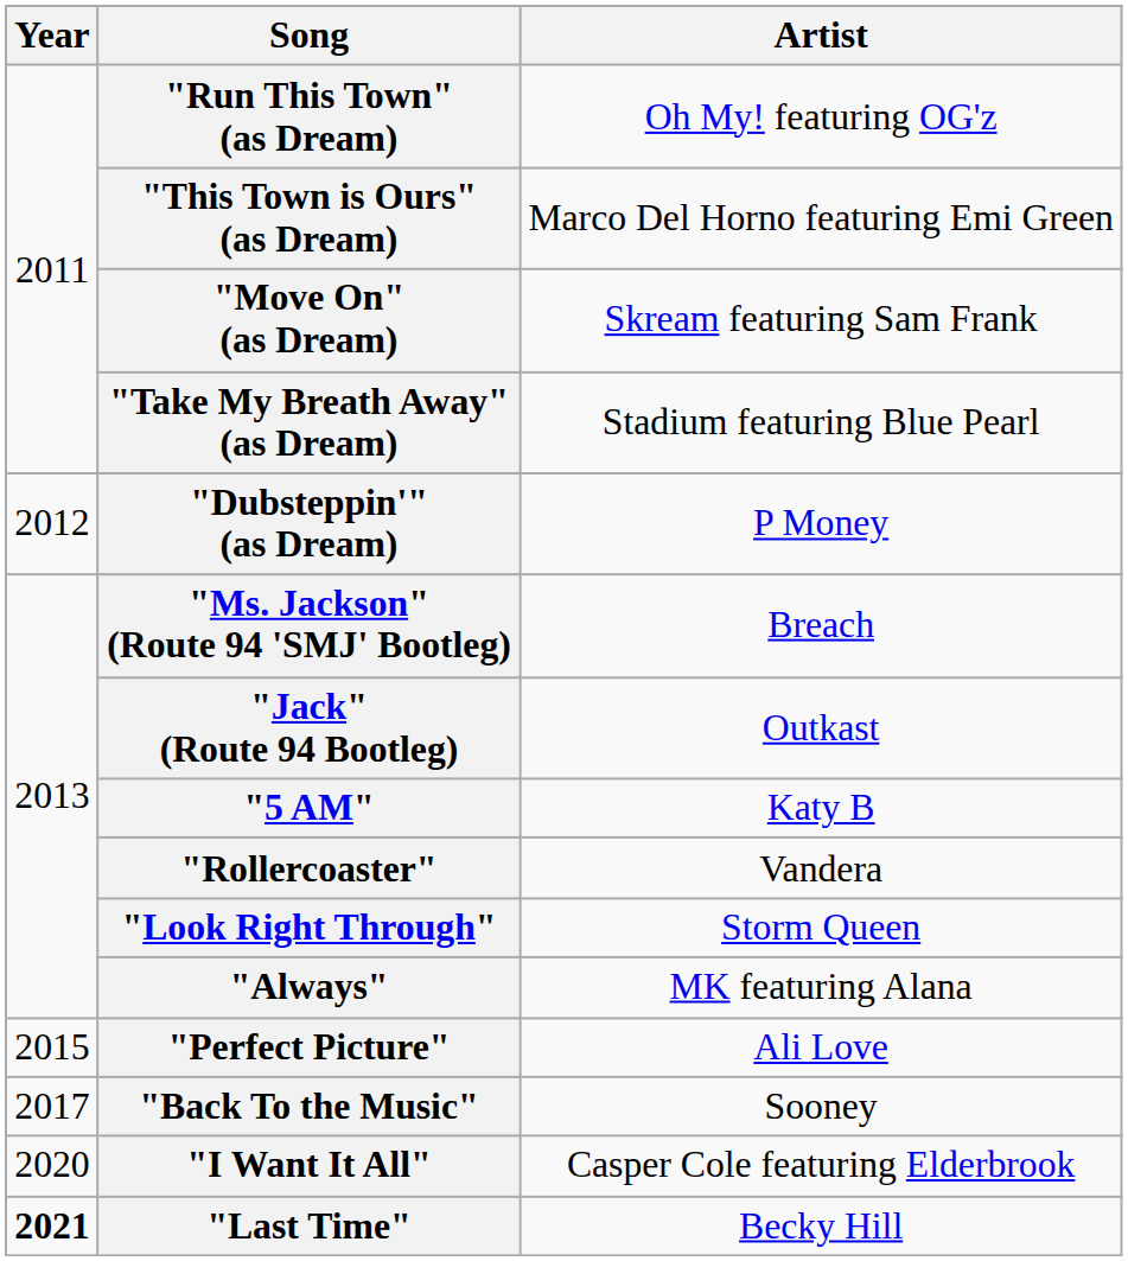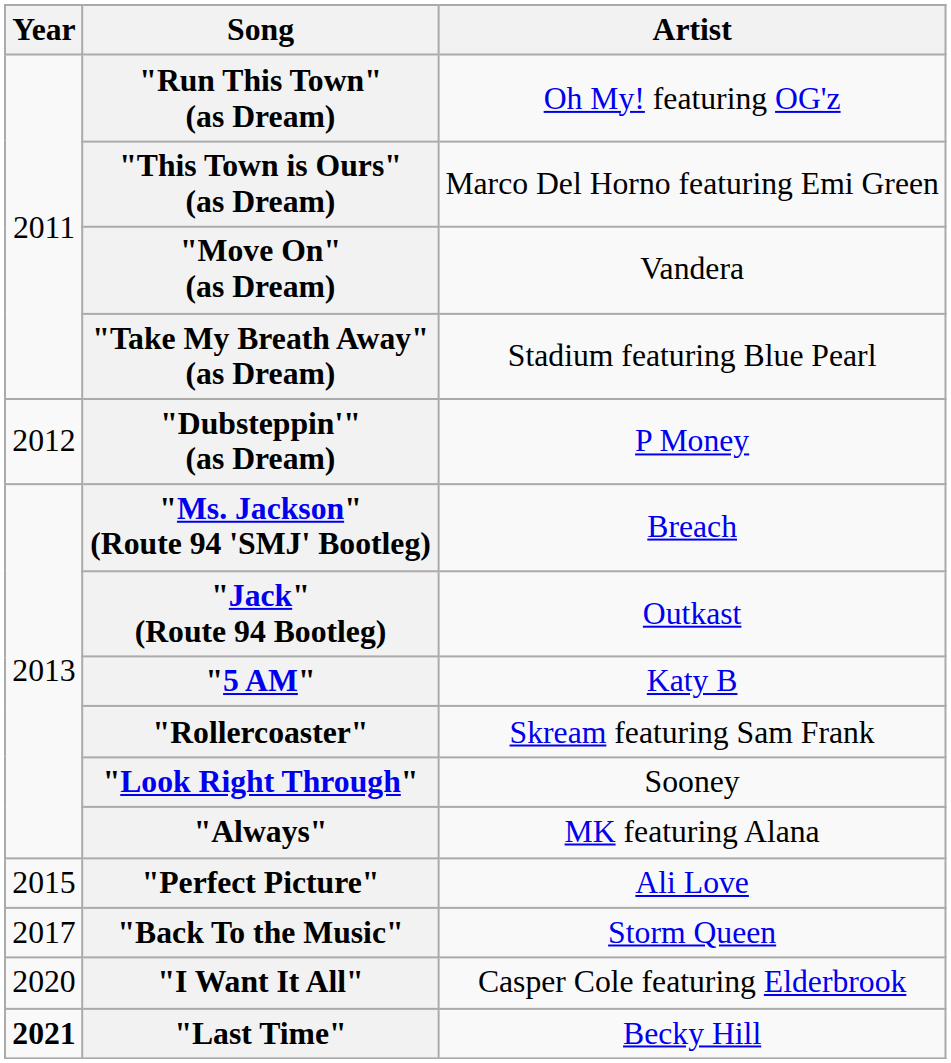"Move On" (as Dream) | Artist: Skream featuring Sam Frank -> Vandera
"Rollercoaster" | Artist: Vandera -> Skream featuring Sam Frank
"Look Right Through" | Artist: Storm Queen -> Sooney
"Back To the Music" | Artist: Sooney -> Storm Queen
